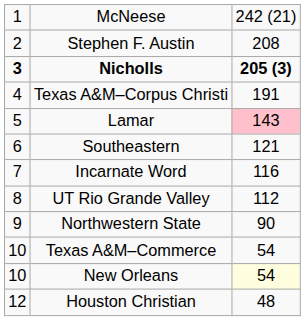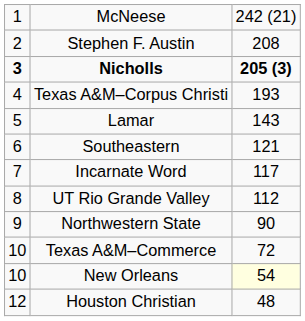Texas A&M–Corpus Christi | column 3: 191 -> 193
Lamar | column 3: pink background -> no background
Incarnate Word | column 3: 116 -> 117
Texas A&M–Commerce | column 3: 54 -> 72
